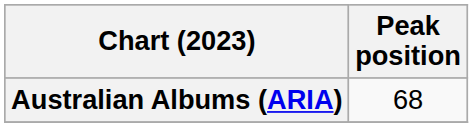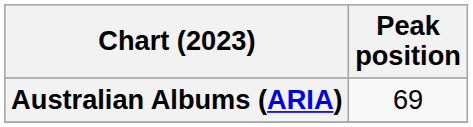Australian Albums (ARIA) | Peak position: 68 -> 69
